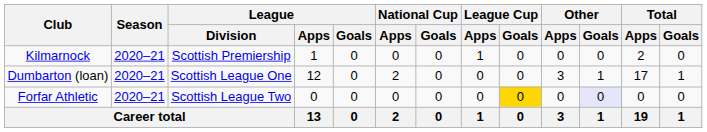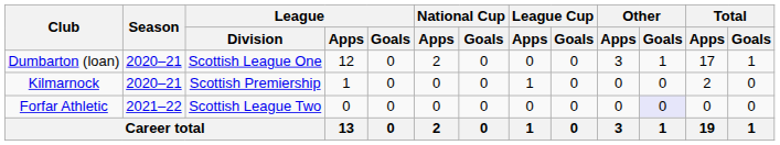rows swapped: Kilmarnock <-> Dumbarton (loan)
Forfar Athletic | Season: 2020–21 -> 2021–22
Forfar Athletic | League Cup / Goals: gold background -> no background
